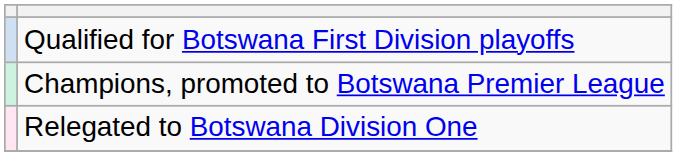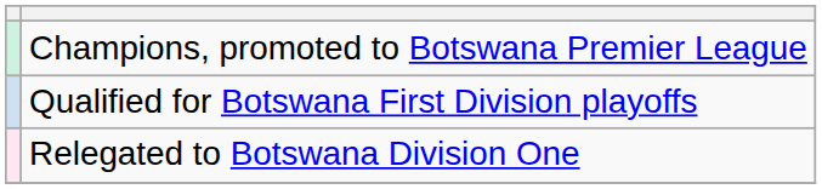rows swapped: Champions, promoted to Botswana Premier League <-> Qualified for Botswana First Division playoffs
